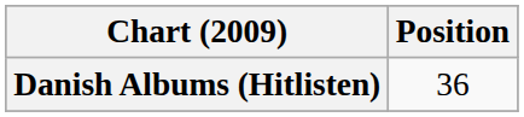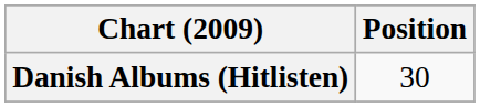Danish Albums (Hitlisten) | Position: 36 -> 30
